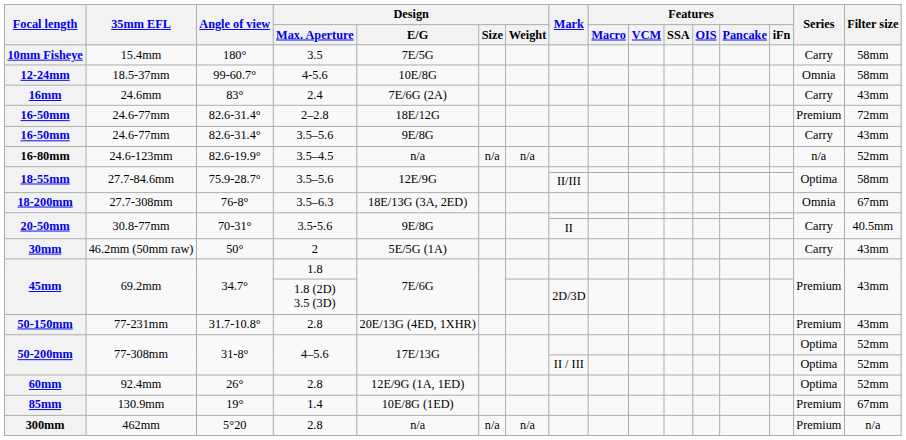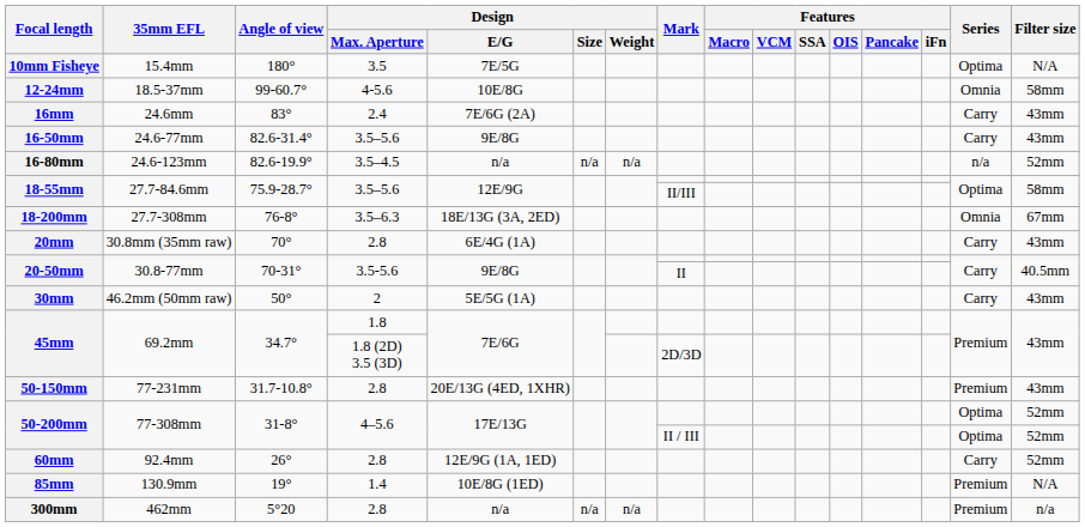10mm Fisheye | Series: Carry -> Optima
10mm Fisheye | Filter size: 58mm -> N/A
- row: 16-50mm | 24.6-77mm | 82.6-31.4° | 2–2.8 | 18E/12G | Premium | 72mm
+ row: 20mm | 30.8mm (35mm raw) | 70° | 2.8 | 6E/4G (1A) | Carry | 43mm
60mm | Series: Optima -> Carry
85mm | Filter size: 67mm -> N/A
